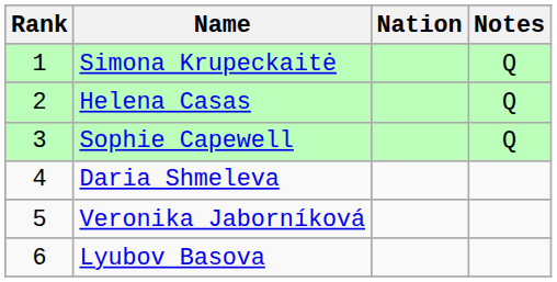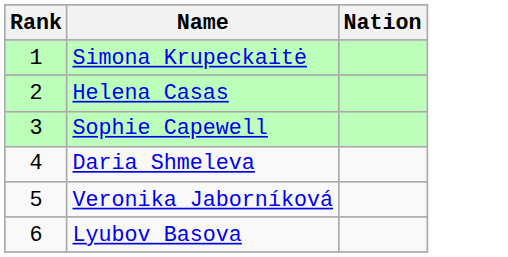- column: Notes | Q | Q | Q
